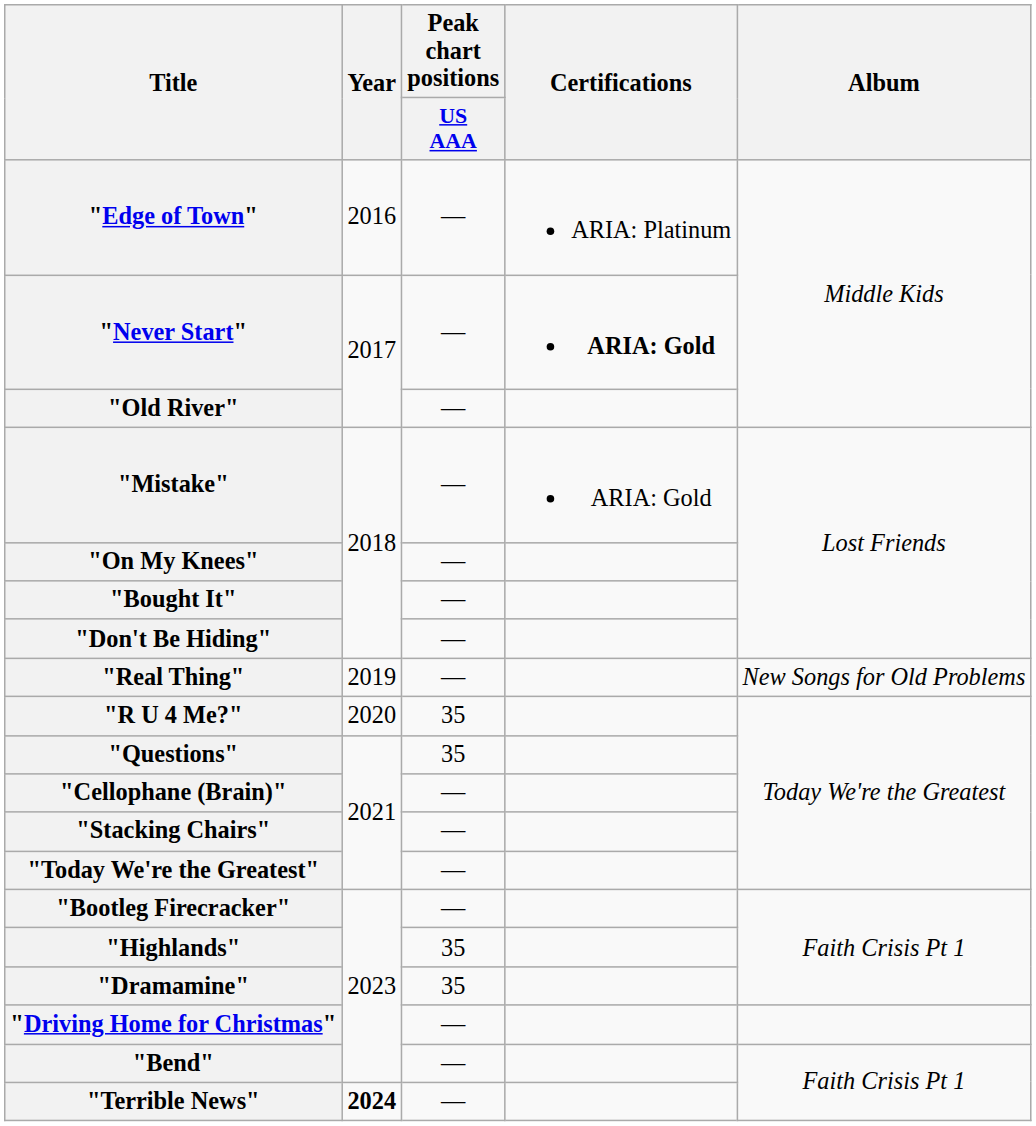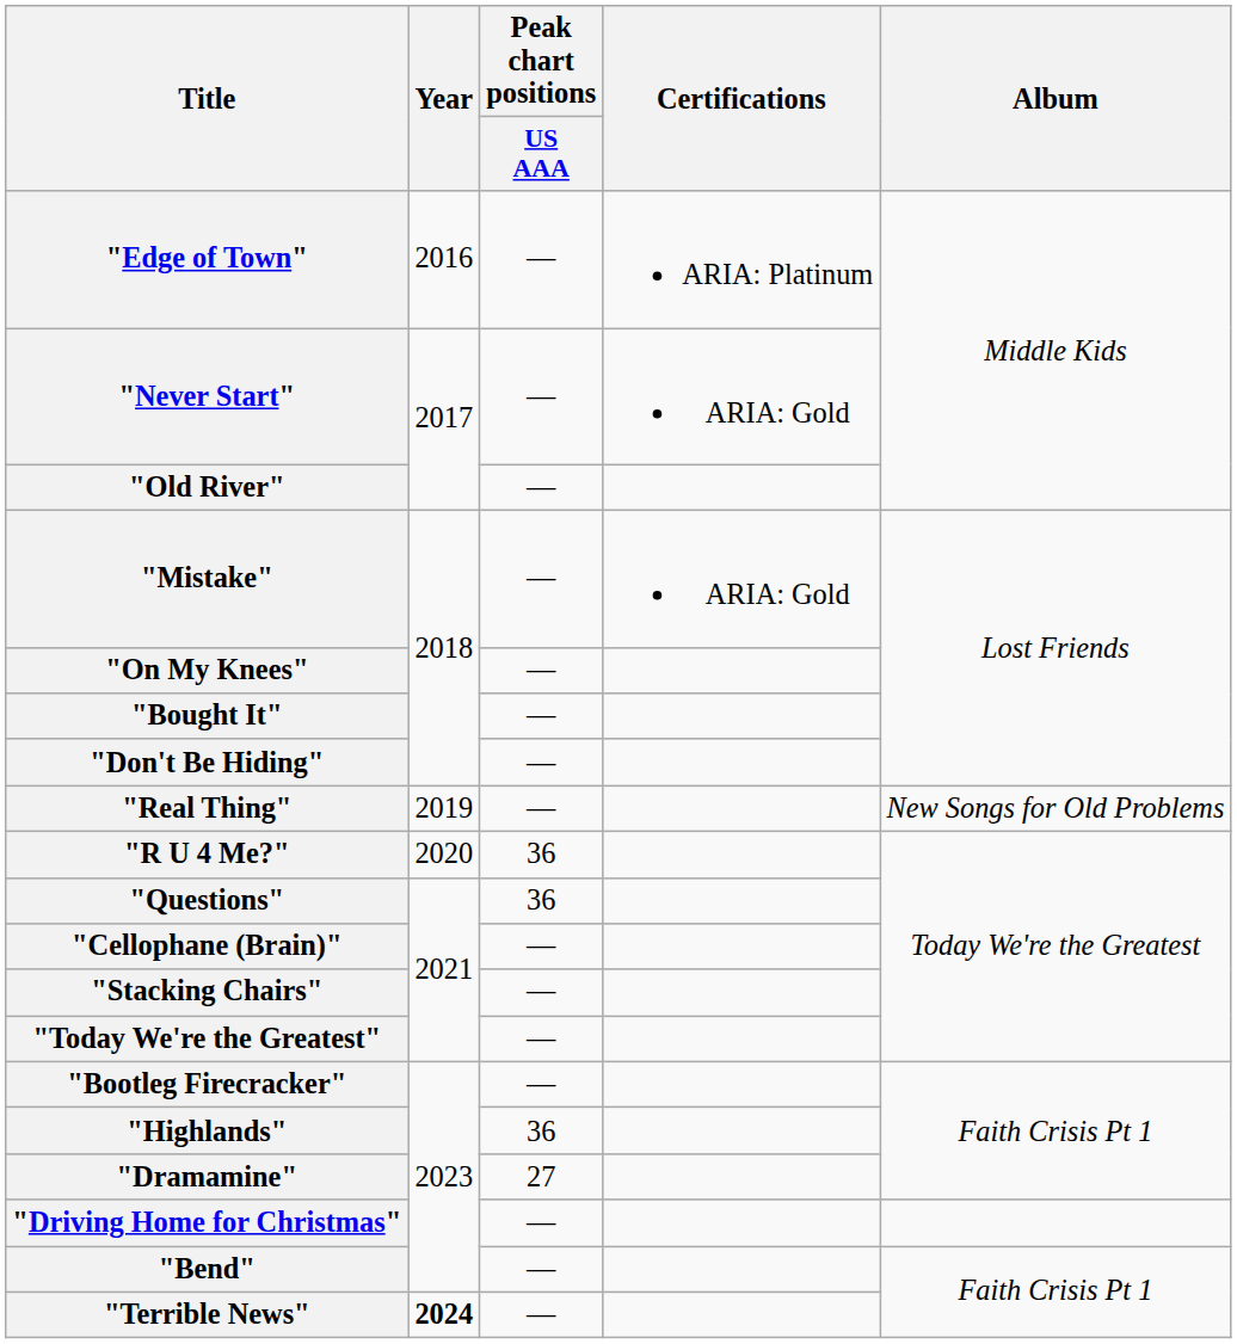"Never Start" | Certifications: bold -> normal
"R U 4 Me?" | Peak chart positions / US AAA: 35 -> 36
"Questions" | Peak chart positions / US AAA: 35 -> 36
"Highlands" | Peak chart positions / US AAA: 35 -> 36
"Dramamine" | Peak chart positions / US AAA: 35 -> 27
